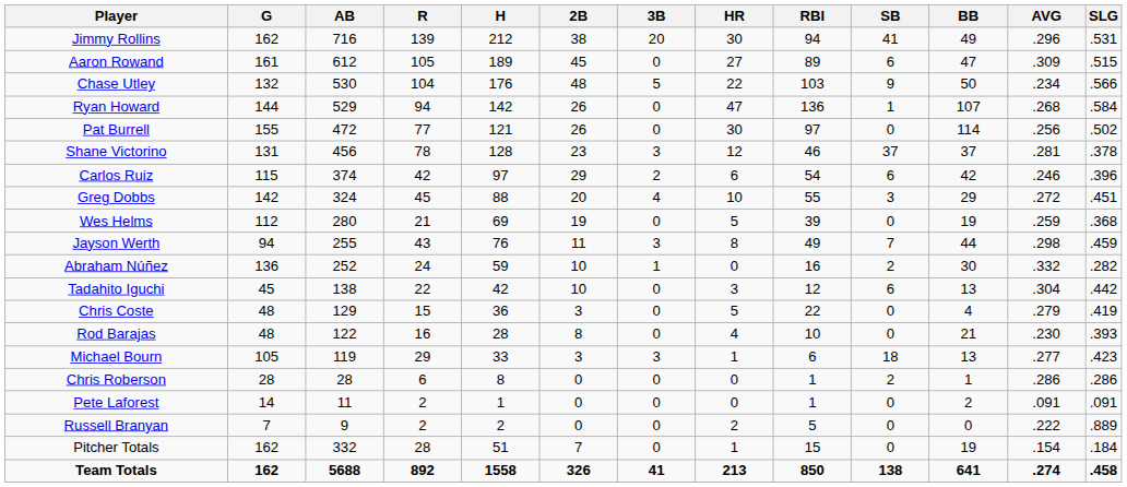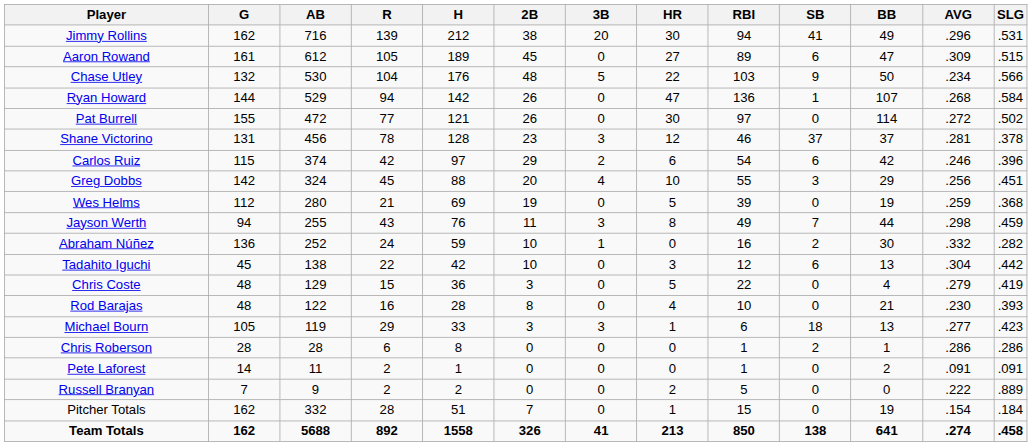Pat Burrell | AVG: .256 -> .272
Greg Dobbs | AVG: .272 -> .256
